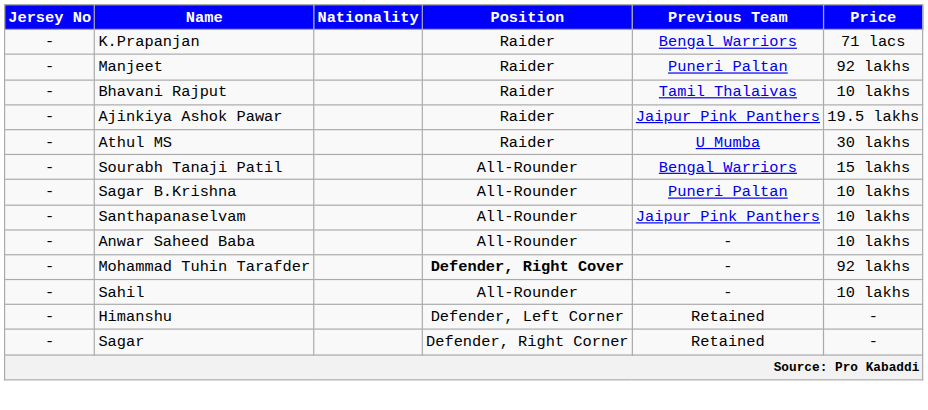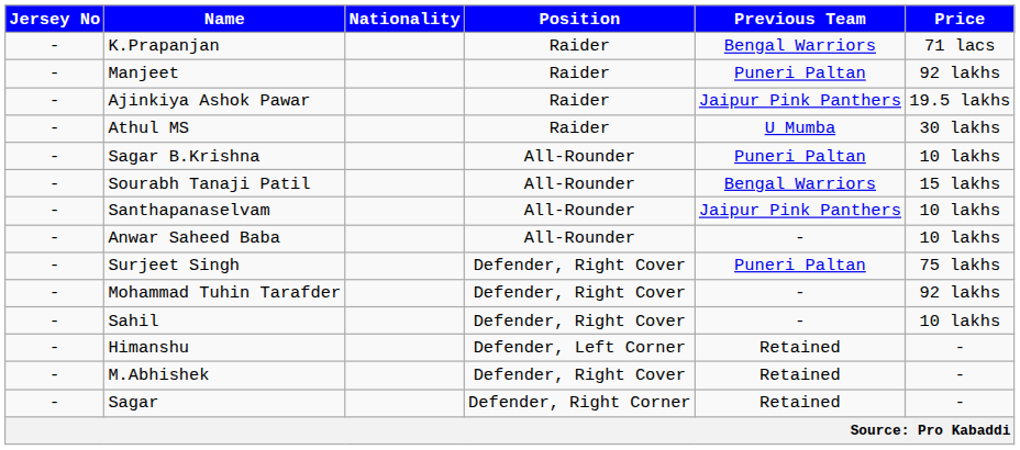- row: - | Bhavani Rajput | Raider | Tamil Thalaivas | 10 lakhs
rows swapped: Sourabh Tanaji Patil <-> Sagar B.Krishna
+ row: - | Surjeet Singh | Defender, Right Cover | Puneri Paltan | 75 lakhs
Mohammad Tuhin Tarafder | Position: bold -> normal
Sahil | Position: All-Rounder -> Defender, Right Cover
+ row: - | M.Abhishek | Defender, Right Cover | Retained | -
